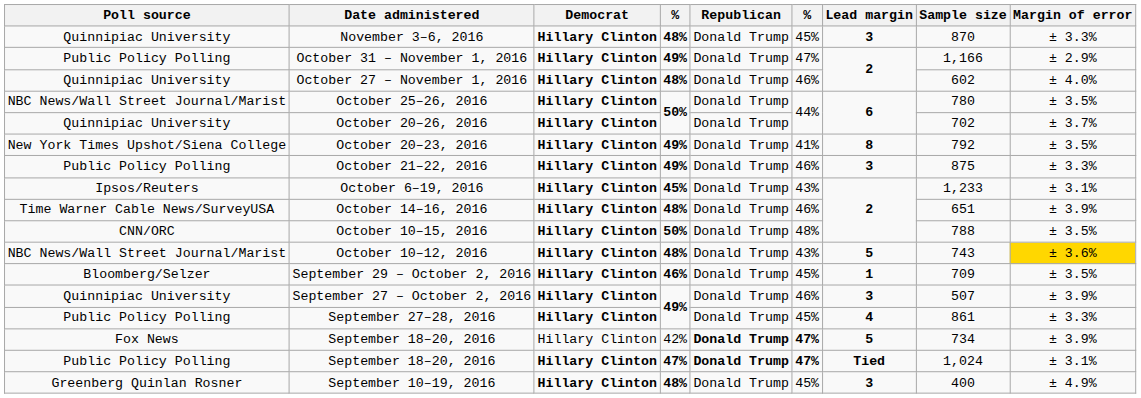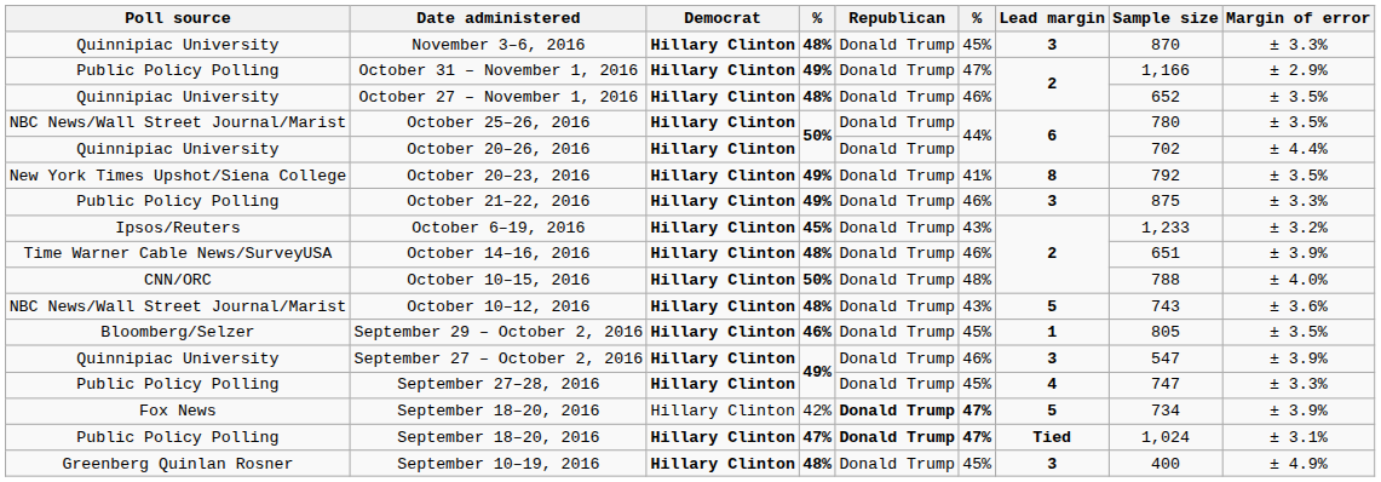October 27 – November 1, 2016 | Sample size: 602 -> 652
October 27 – November 1, 2016 | Margin of error: ± 4.0% -> ± 3.5%
October 20–26, 2016 | Margin of error: ± 3.7% -> ± 4.4%
October 6–19, 2016 | Margin of error: ± 3.1% -> ± 3.2%
October 10–15, 2016 | Margin of error: ± 3.5% -> ± 4.0%
October 10–12, 2016 | Margin of error: gold background -> no background
September 29 – October 2, 2016 | Sample size: 709 -> 805
September 27 – October 2, 2016 | Sample size: 507 -> 547
September 27–28, 2016 | Sample size: 861 -> 747
